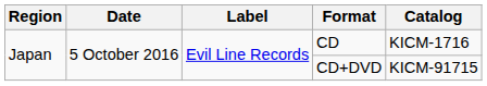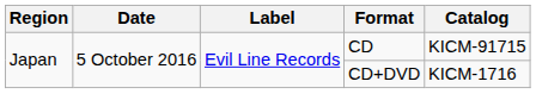CD | Catalog: KICM-1716 -> KICM-91715
CD+DVD | Catalog: KICM-91715 -> KICM-1716
